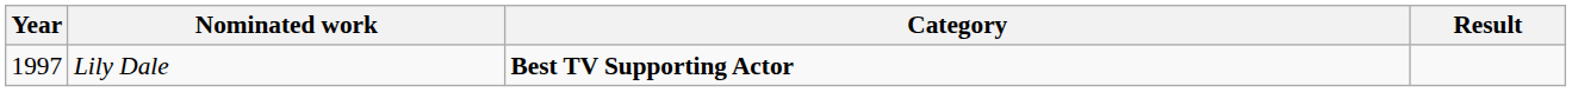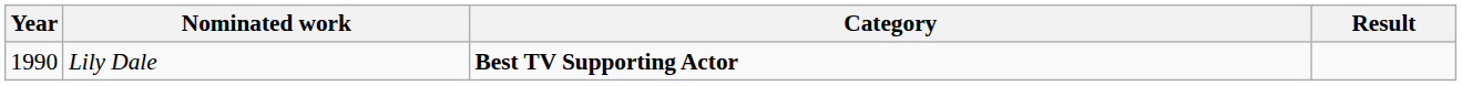Lily Dale | Year: 1997 -> 1990
